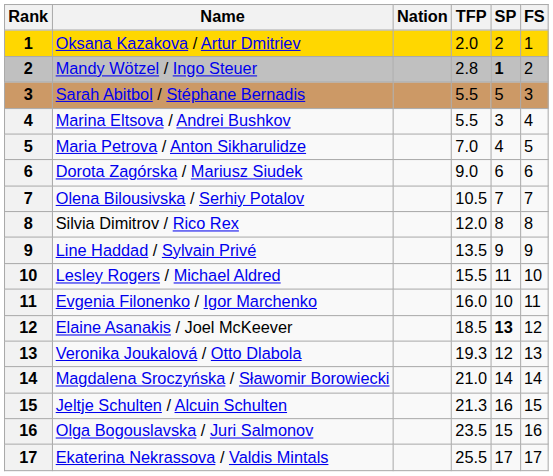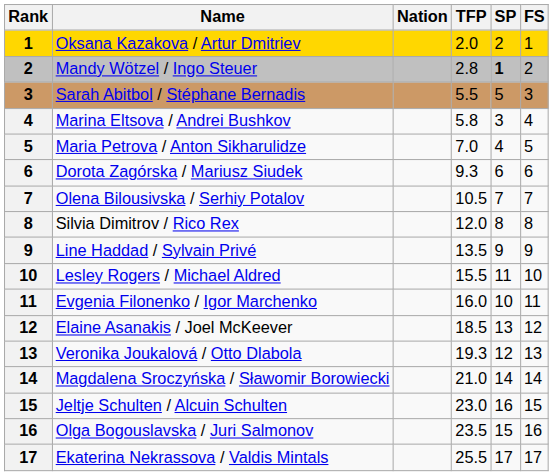Marina Eltsova / Andrei Bushkov | TFP: 5.5 -> 5.8
Dorota Zagórska / Mariusz Siudek | TFP: 9.0 -> 9.3
Elaine Asanakis / Joel McKeever | SP: bold -> normal
Jeltje Schulten / Alcuin Schulten | TFP: 21.3 -> 23.0
